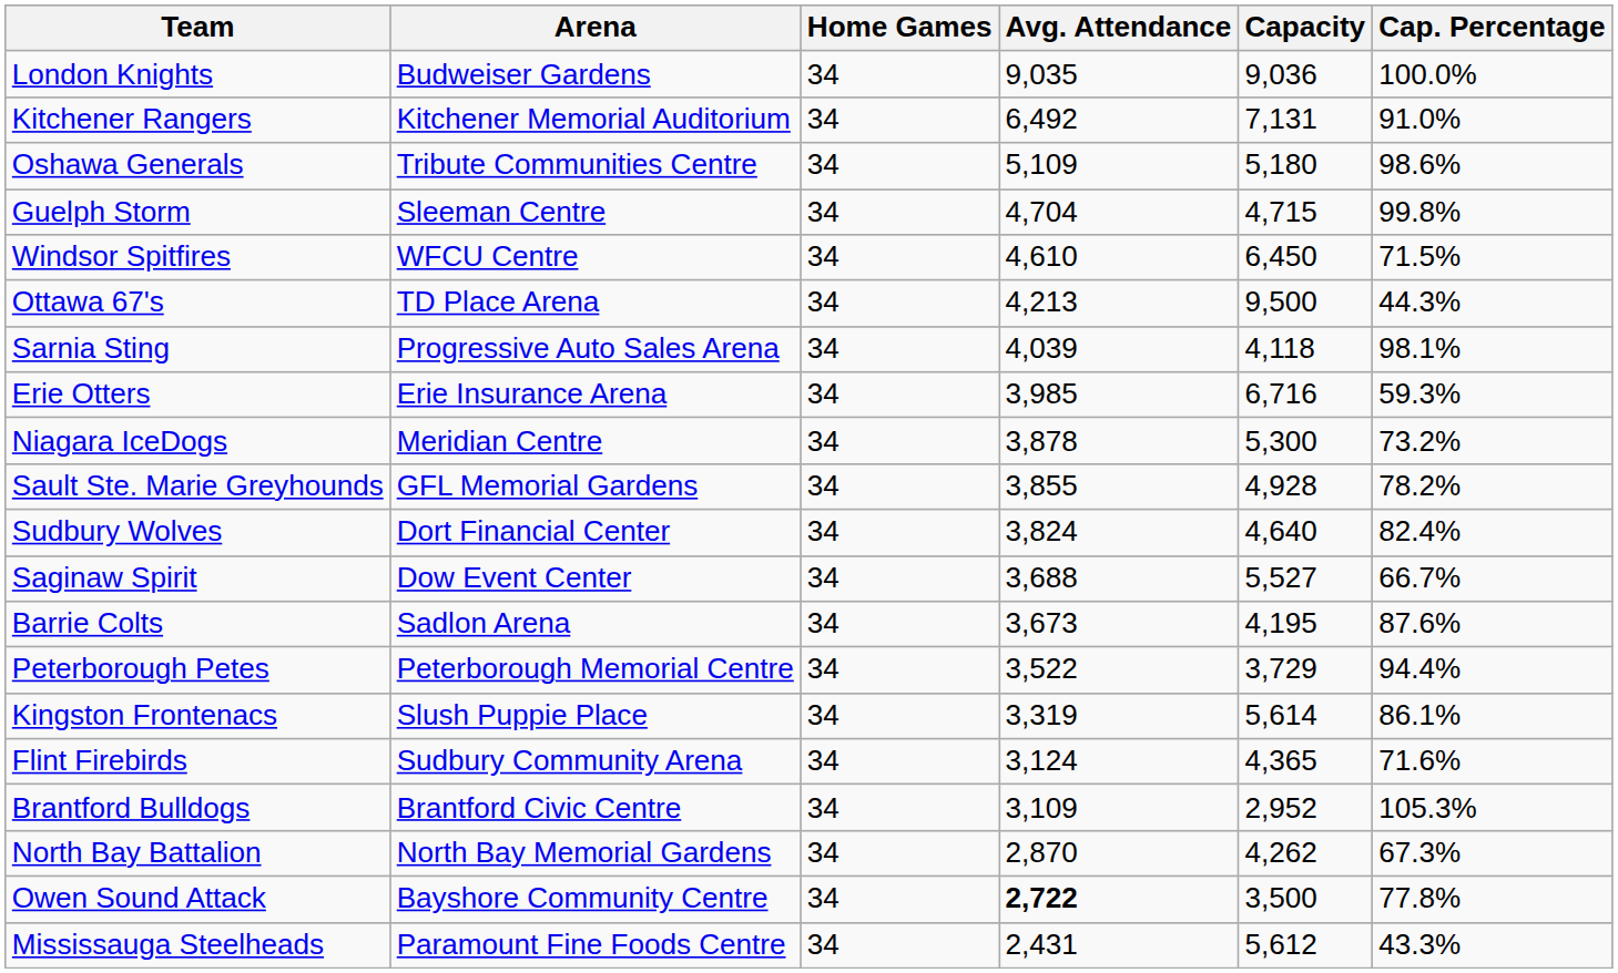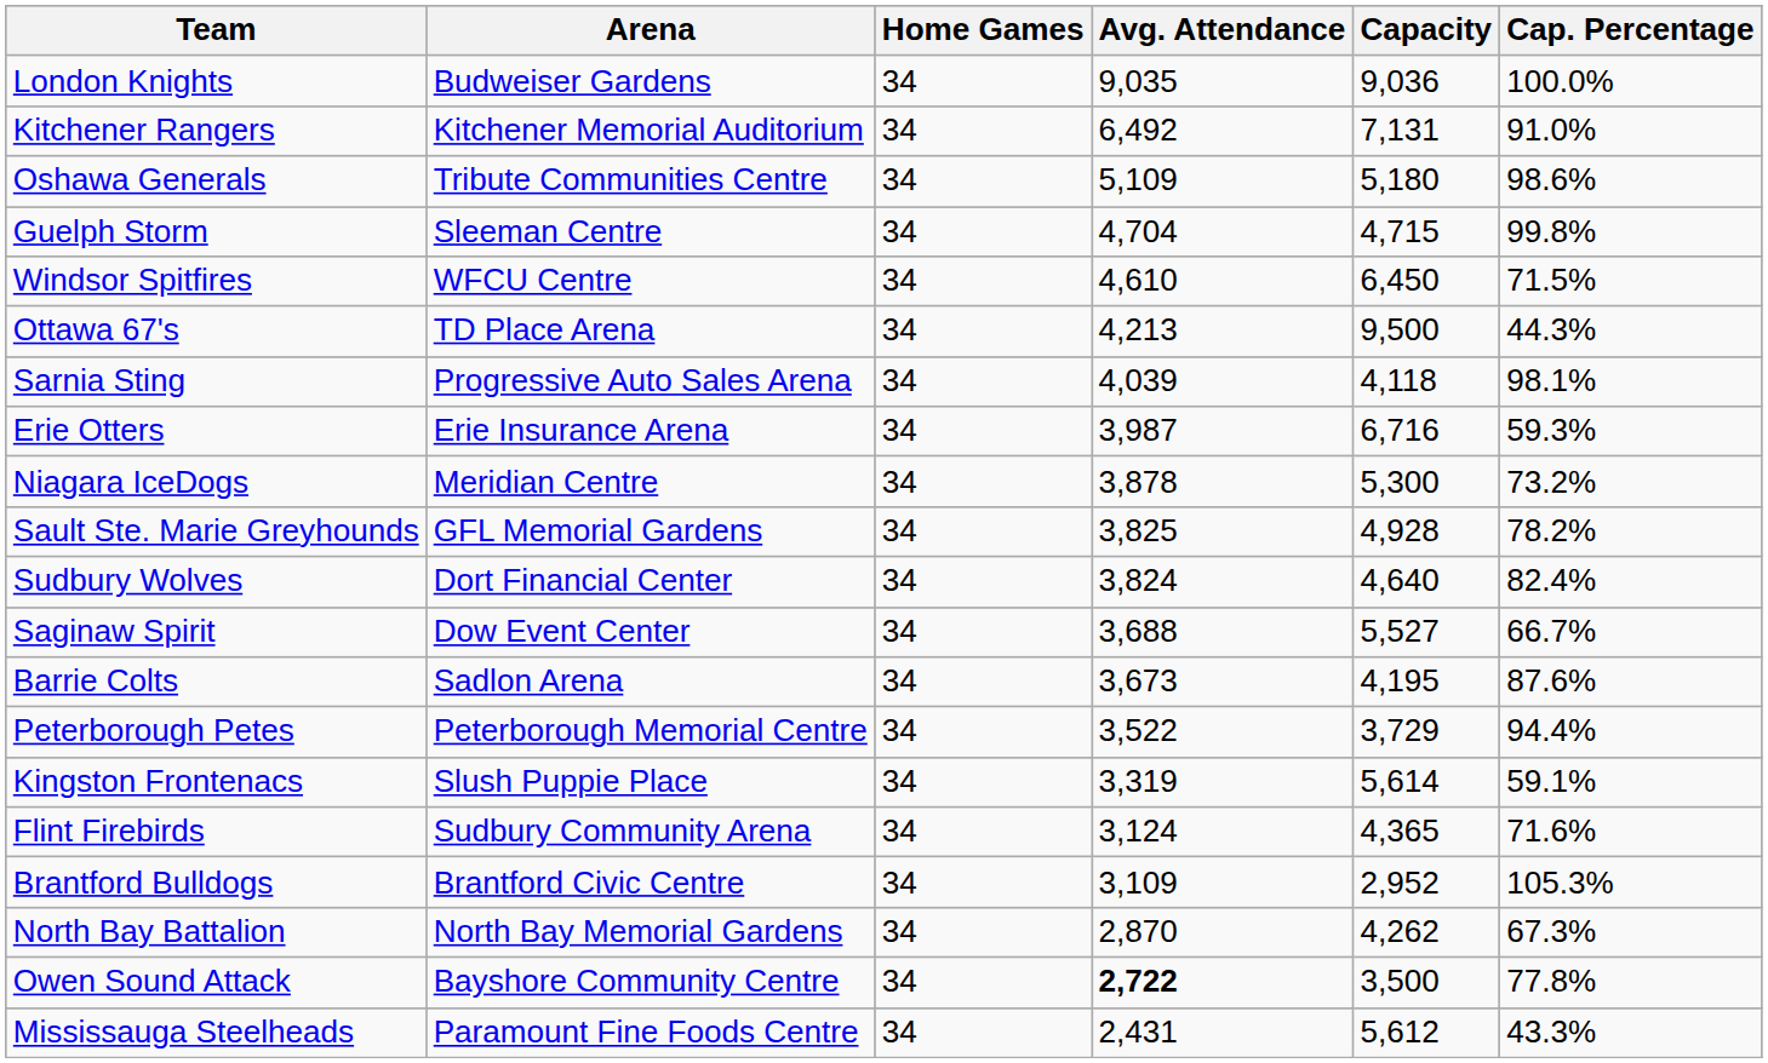Erie Otters | Avg. Attendance: 3,985 -> 3,987
Sault Ste. Marie Greyhounds | Avg. Attendance: 3,855 -> 3,825
Kingston Frontenacs | Cap. Percentage: 86.1% -> 59.1%
